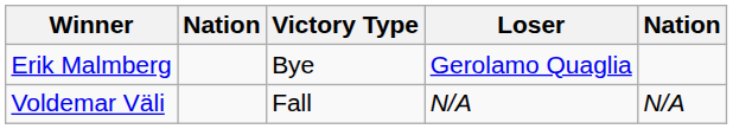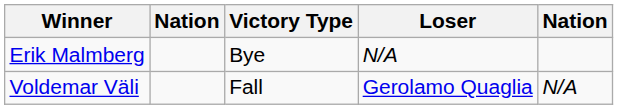Erik Malmberg | Loser: Gerolamo Quaglia -> N/A
Voldemar Väli | Loser: N/A -> Gerolamo Quaglia
